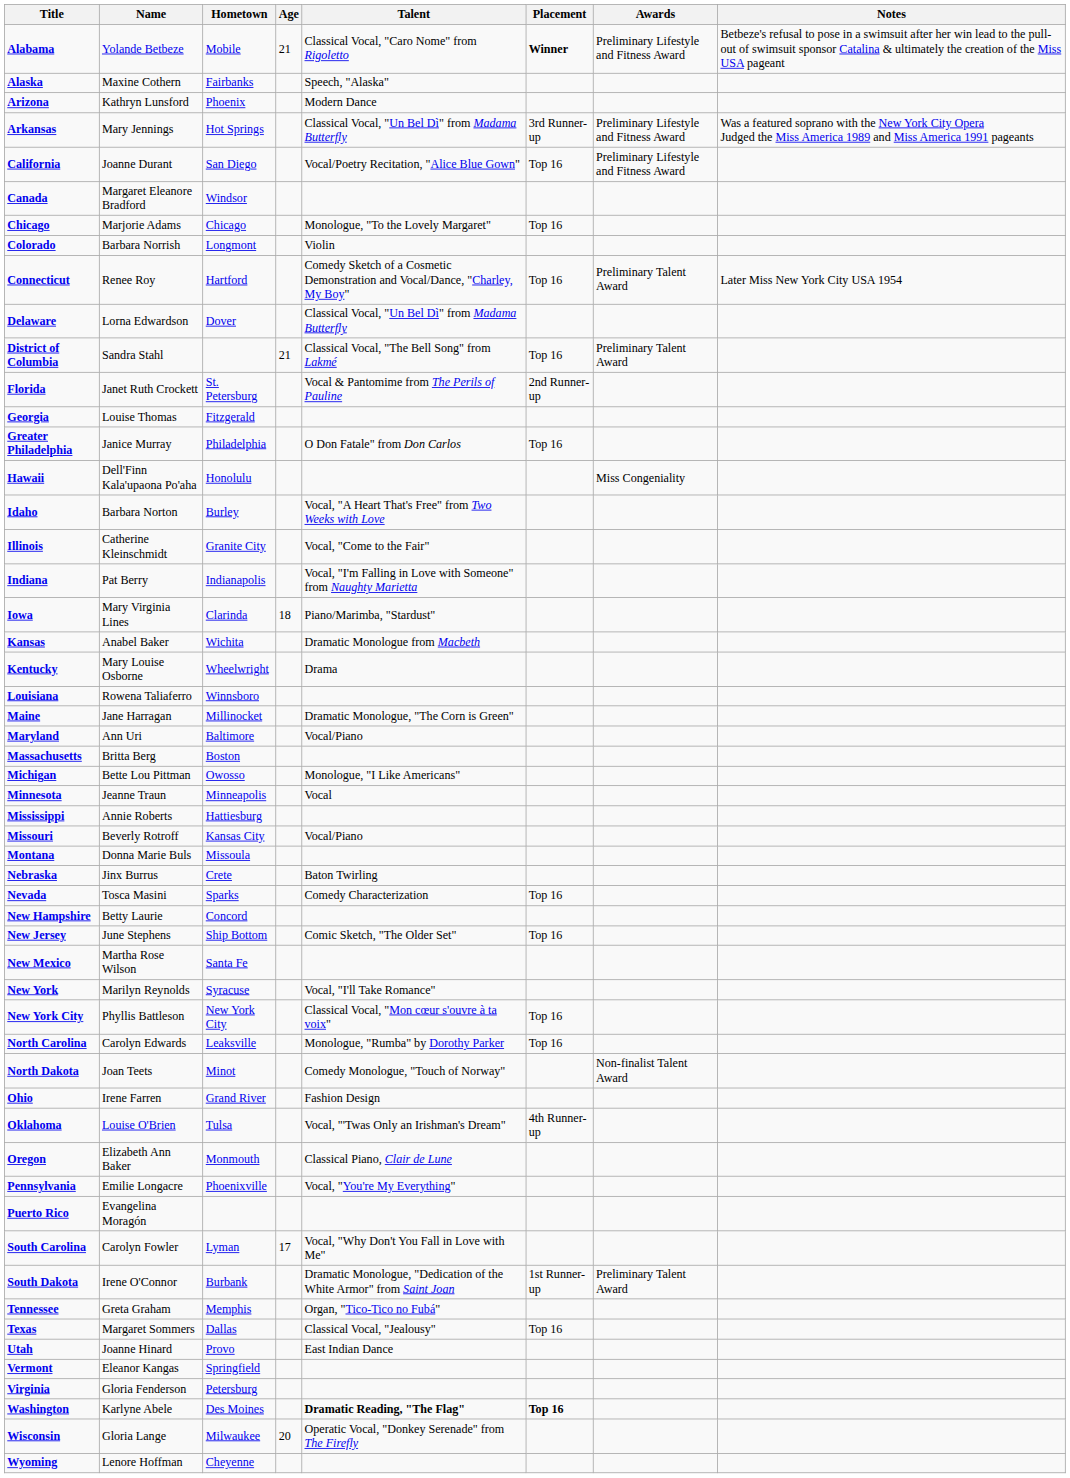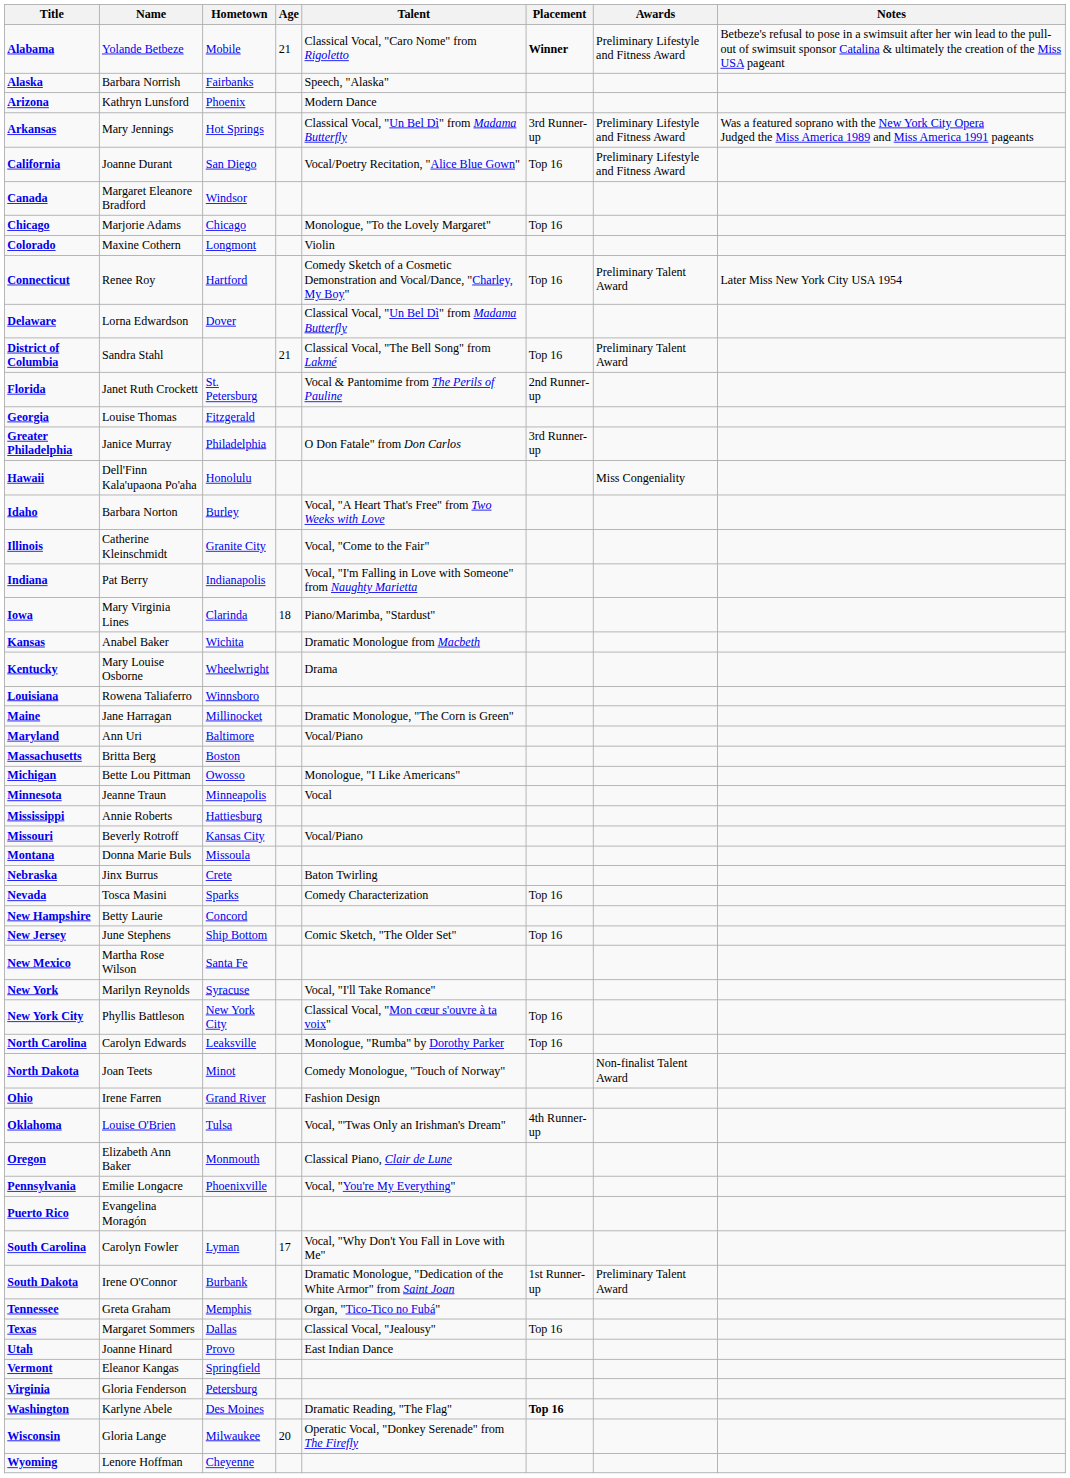Alaska | Name: Maxine Cothern -> Barbara Norrish
Colorado | Name: Barbara Norrish -> Maxine Cothern
Greater Philadelphia | Placement: Top 16 -> 3rd Runner-up
Washington | Talent: bold -> normal
